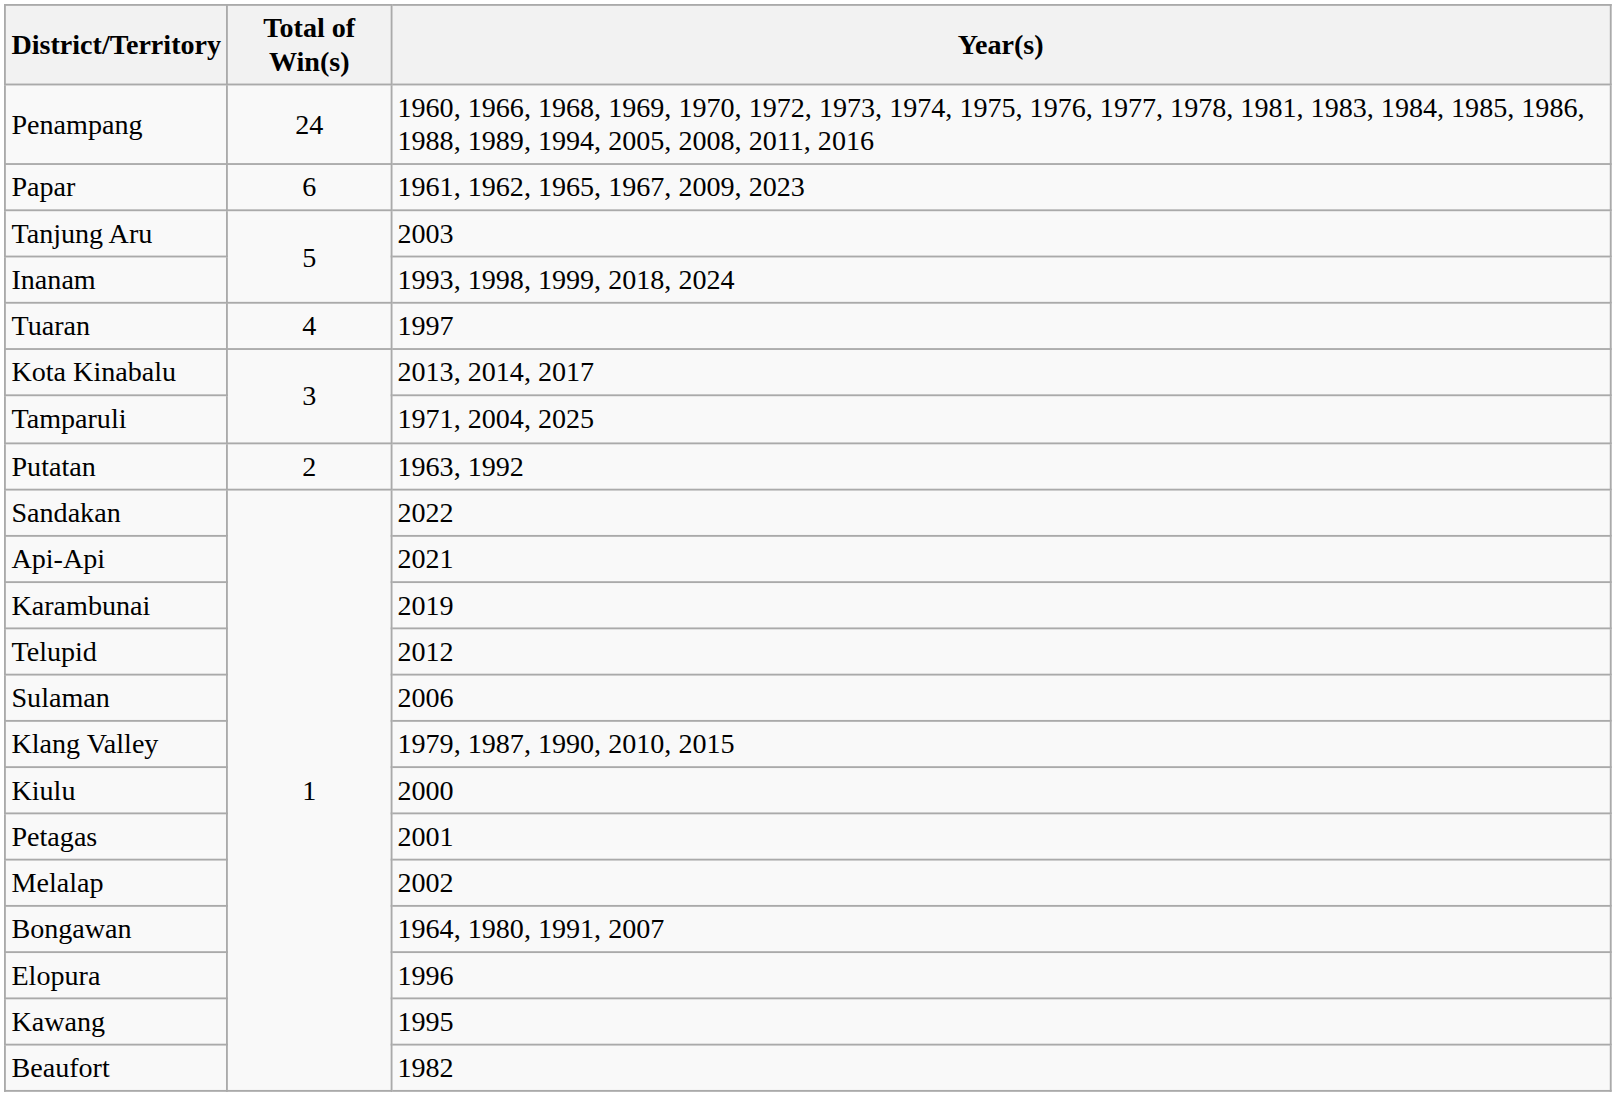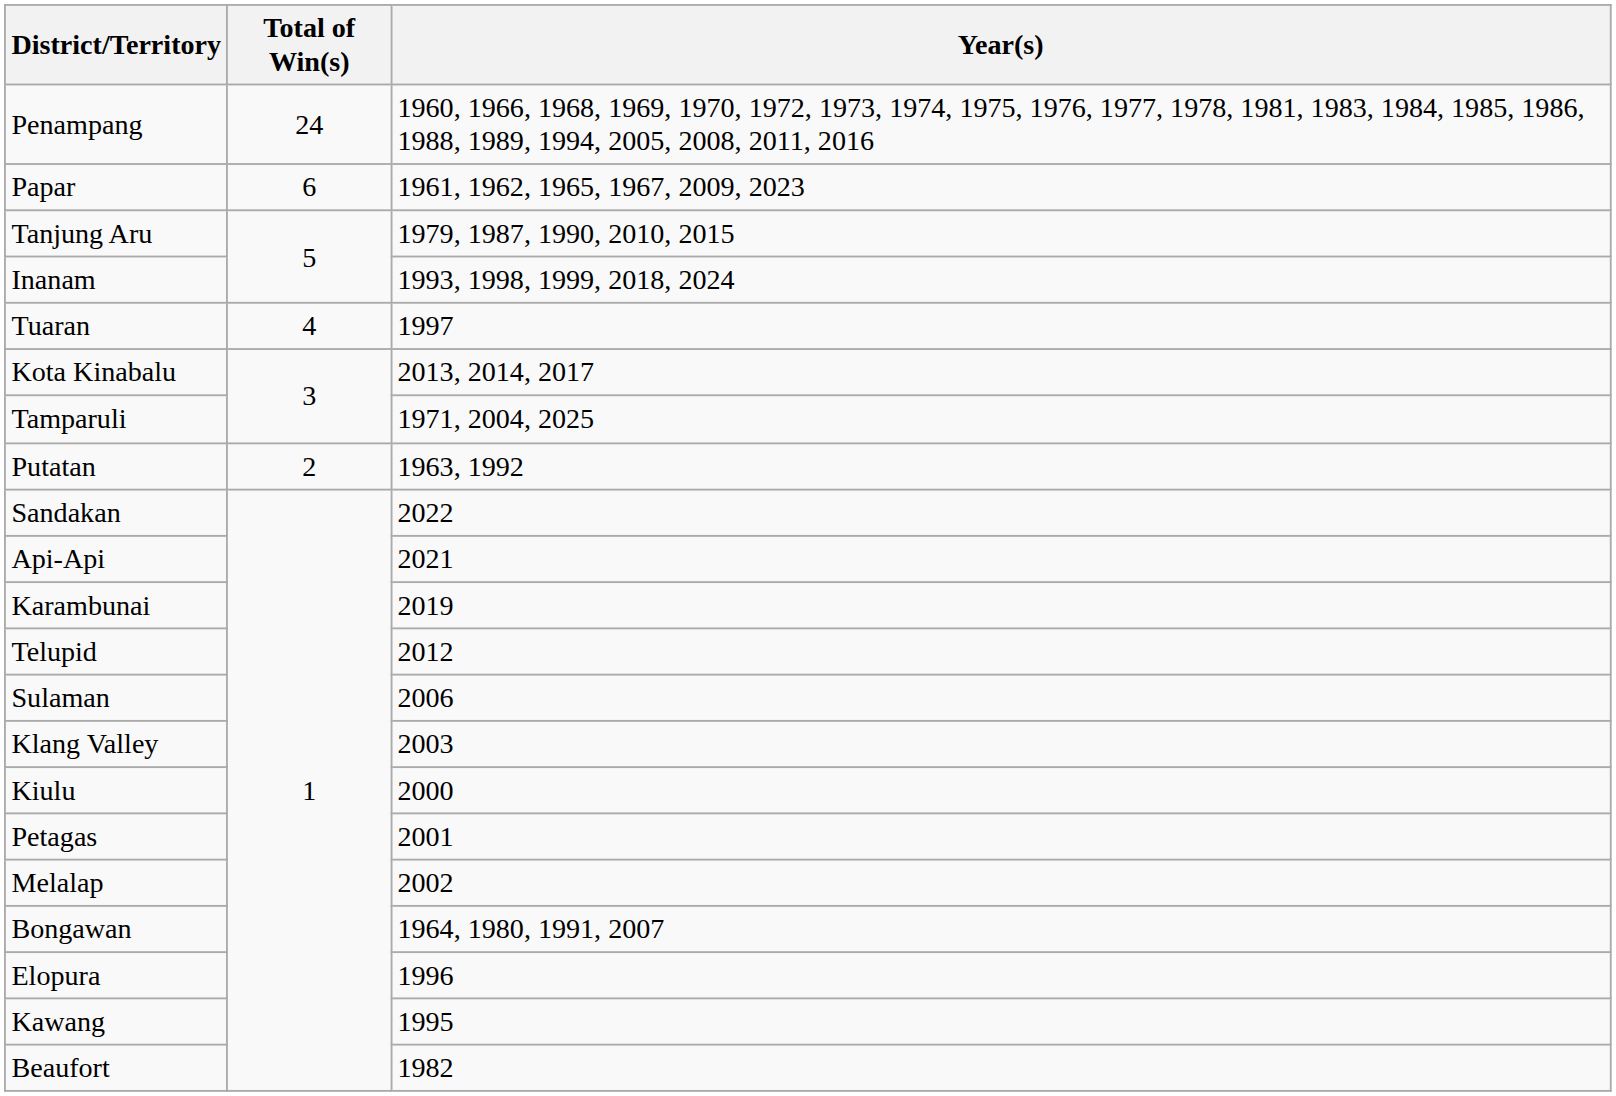Tanjung Aru | Year(s): 2003 -> 1979, 1987, 1990, 2010, 2015
Klang Valley | Year(s): 1979, 1987, 1990, 2010, 2015 -> 2003
